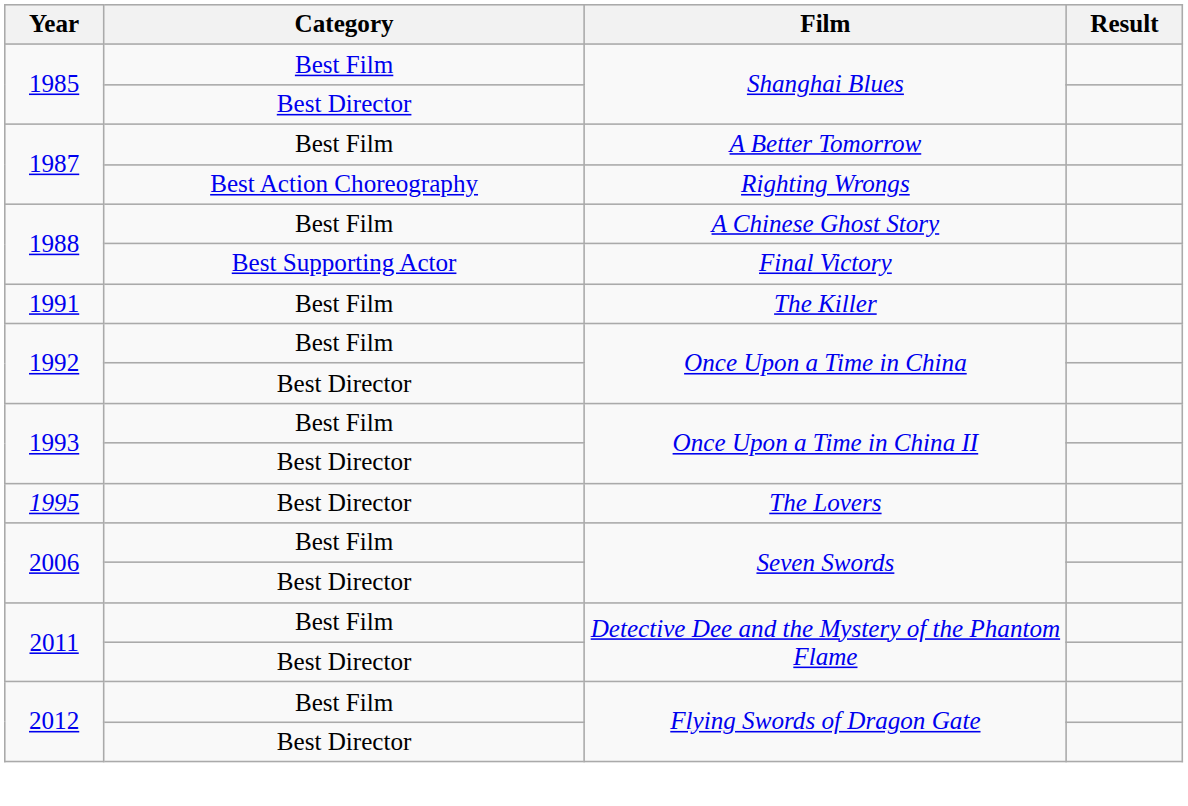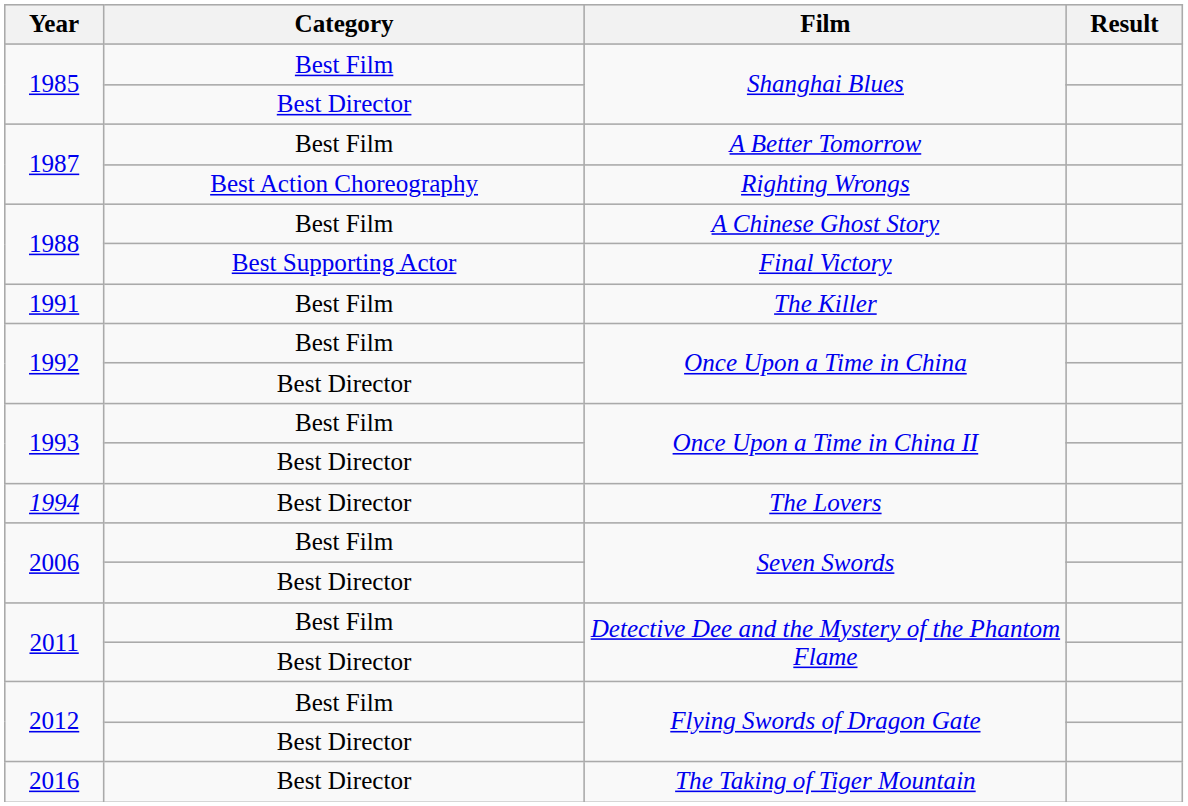The Lovers | Year: 1995 -> 1994
+ row: 2016 | Best Director | The Taking of Tiger Mountain
